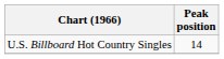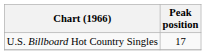U.S. Billboard Hot Country Singles | Peak position: 14 -> 17
